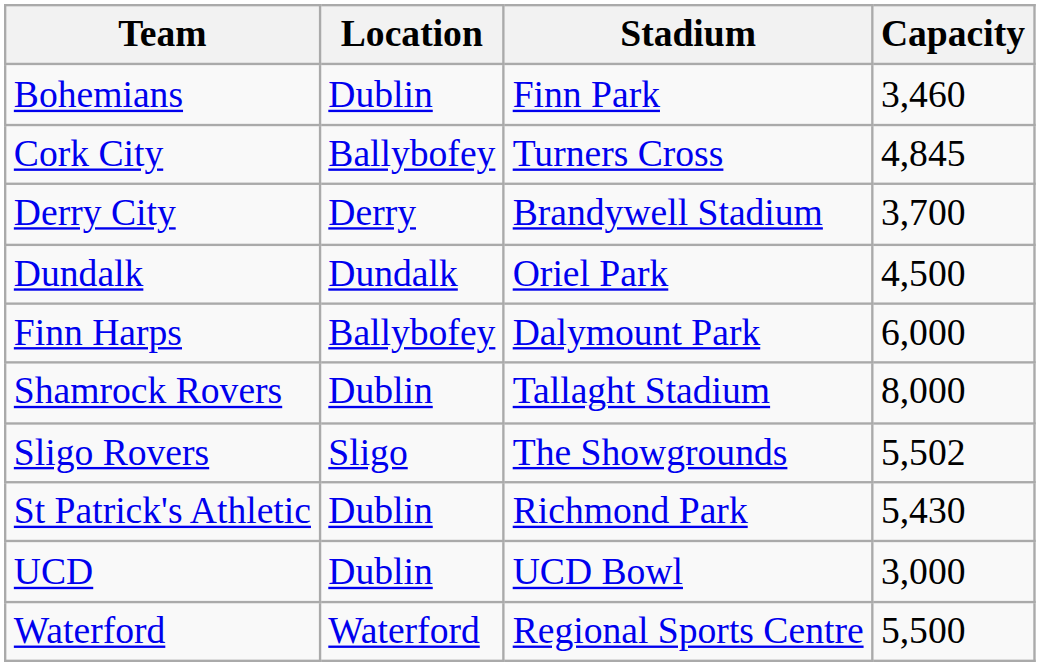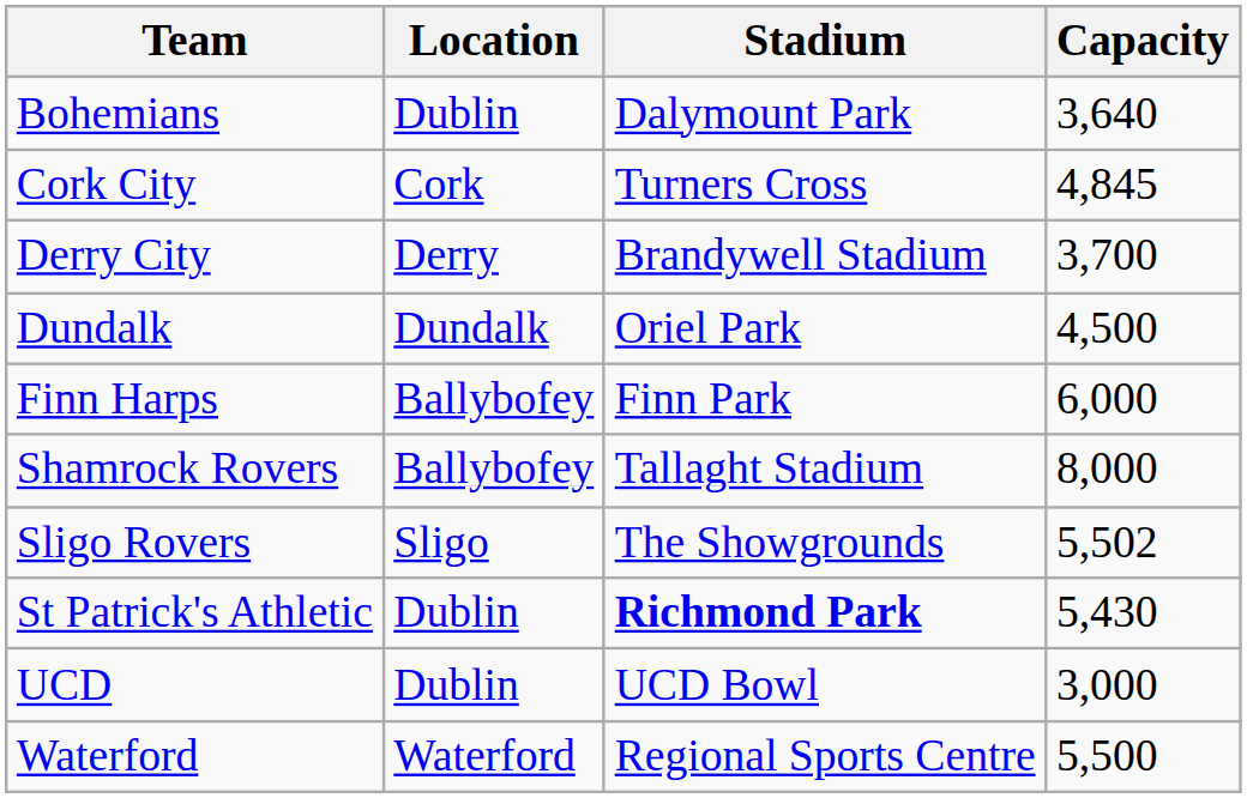Bohemians | Stadium: Finn Park -> Dalymount Park
Bohemians | Capacity: 3,460 -> 3,640
Cork City | Location: Ballybofey -> Cork
Finn Harps | Stadium: Dalymount Park -> Finn Park
Shamrock Rovers | Location: Dublin -> Ballybofey
St Patrick's Athletic | Stadium: normal -> bold
